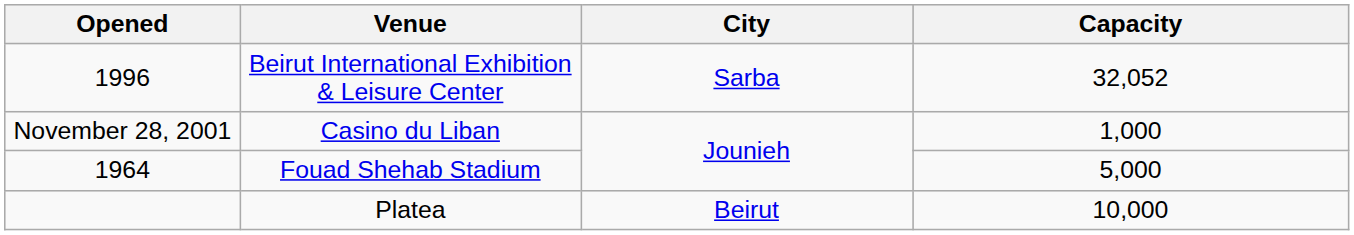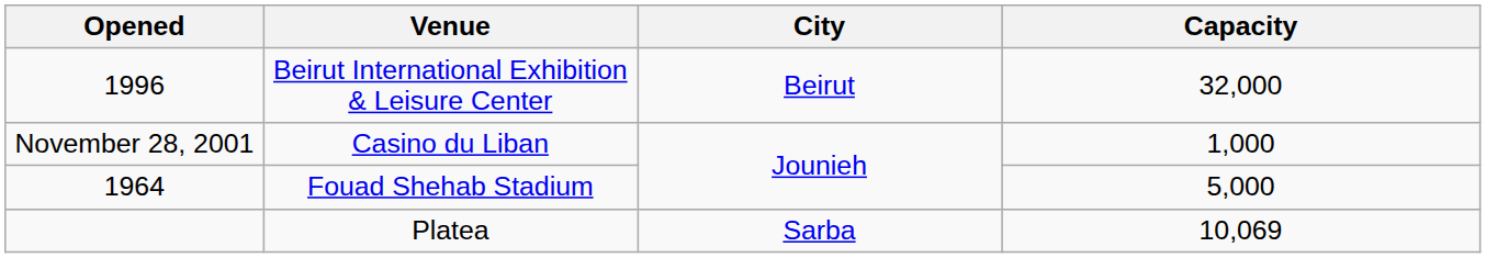Beirut International Exhibition & Leisure Center | City: Sarba -> Beirut
Beirut International Exhibition & Leisure Center | Capacity: 32,052 -> 32,000
Platea | City: Beirut -> Sarba
Platea | Capacity: 10,000 -> 10,069
